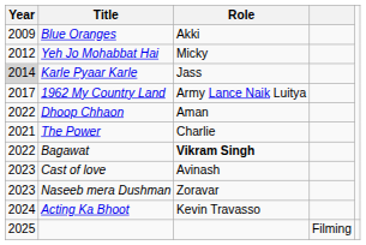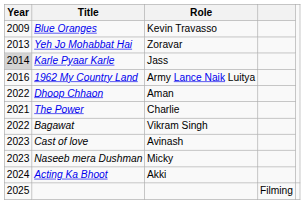Blue Oranges | Role: Akki -> Kevin Travasso
Yeh Jo Mohabbat Hai | Year: 2012 -> 2013
Yeh Jo Mohabbat Hai | Role: Micky -> Zoravar
1962 My Country Land | Year: 2017 -> 2016
Bagawat | Role: bold -> normal
Naseeb mera Dushman | Role: Zoravar -> Micky
Acting Ka Bhoot | Role: Kevin Travasso -> Akki
